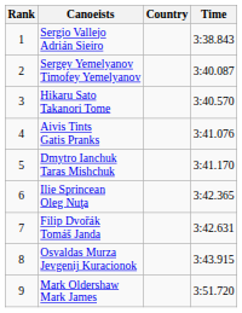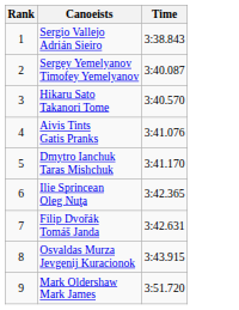- column: Country
